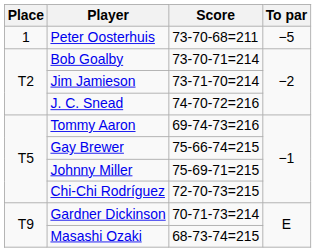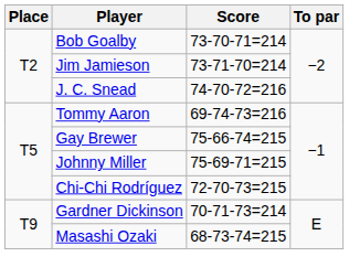- row: 1 | Peter Oosterhuis | 73-70-68=211 | −5
